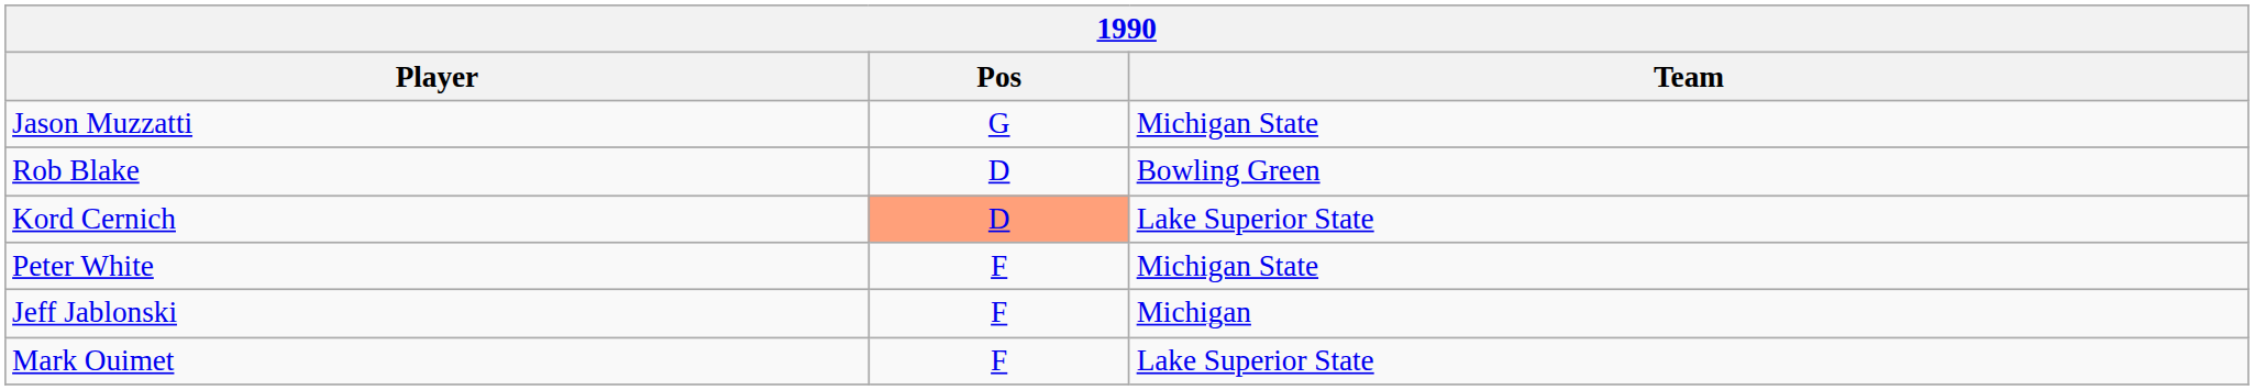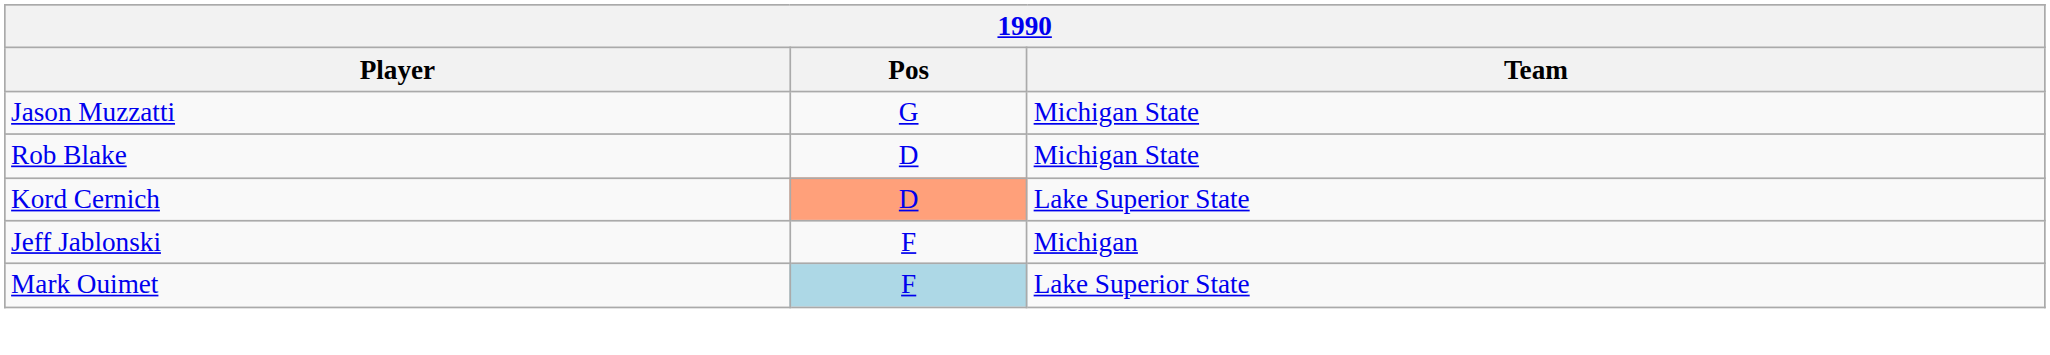Rob Blake | Team: Bowling Green -> Michigan State
- row: Peter White | F | Michigan State
Mark Ouimet | Pos: no background -> lightblue background
